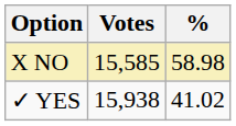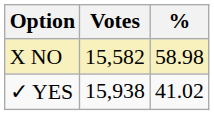X NO | Votes: 15,585 -> 15,582
